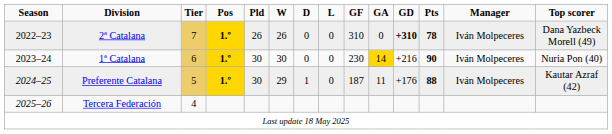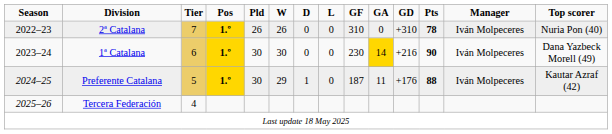2ª Catalana | GD: bold -> normal
2ª Catalana | Top scorer: Dana Yazbeck Morell (49) -> Nuria Pon (40)
1ª Catalana | Top scorer: Nuria Pon (40) -> Dana Yazbeck Morell (49)
